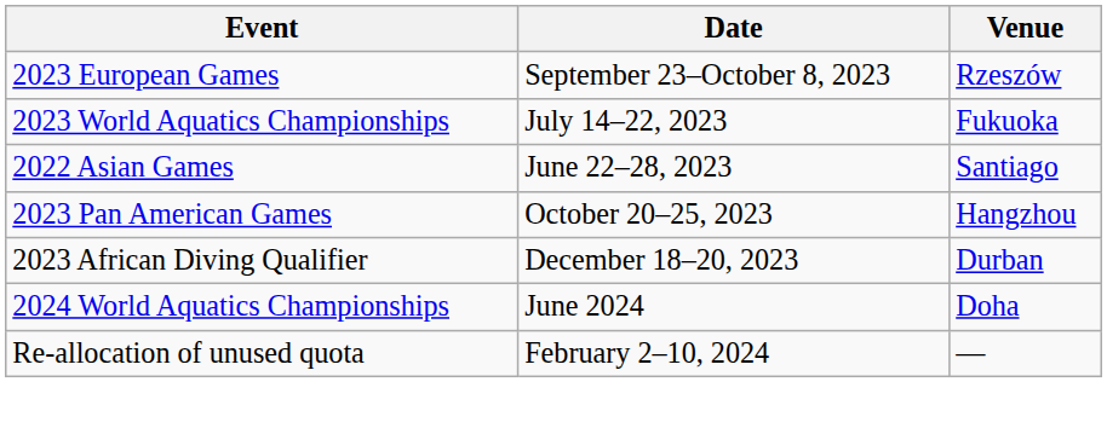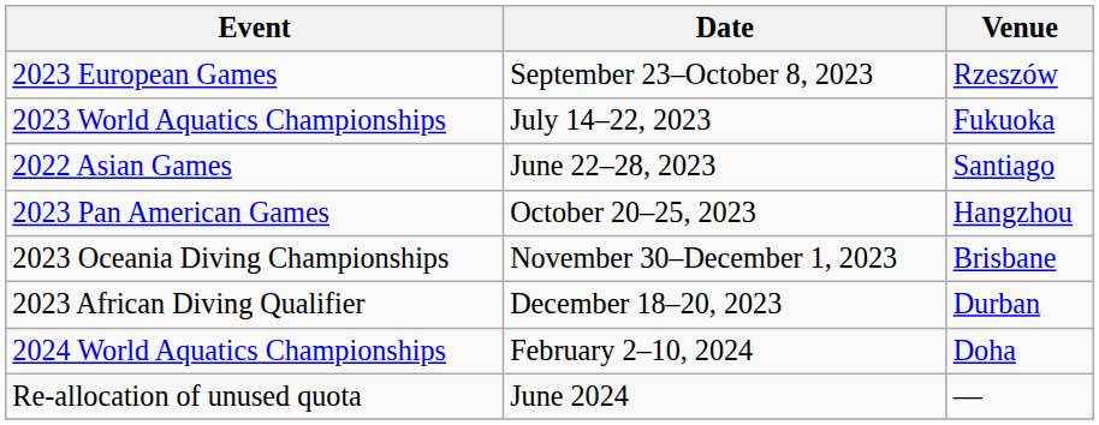+ row: 2023 Oceania Diving Championships | November 30–December 1, 2023 | Brisbane
2024 World Aquatics Championships | Date: June 2024 -> February 2–10, 2024
Re-allocation of unused quota | Date: February 2–10, 2024 -> June 2024
